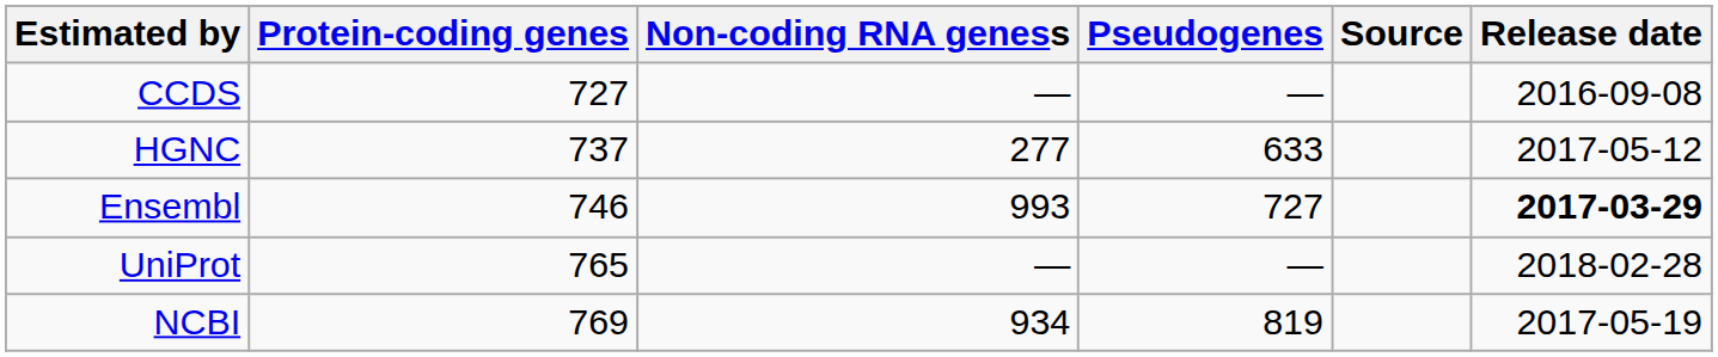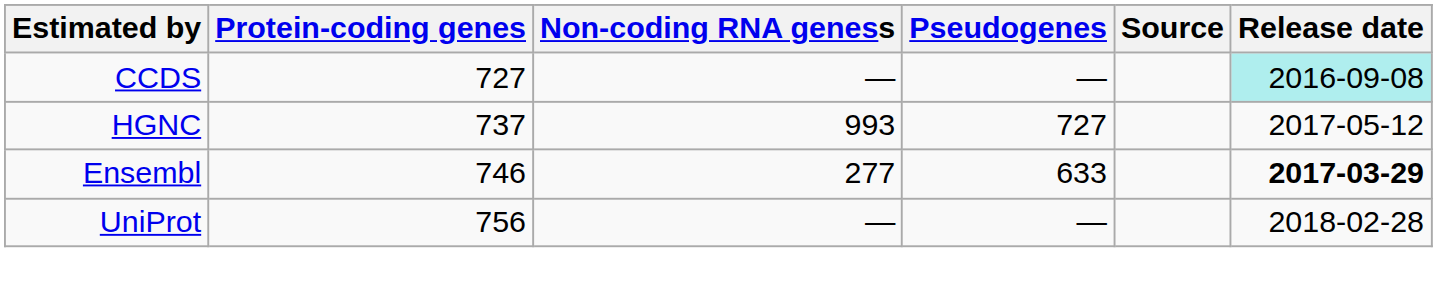CCDS | Release date: no background -> paleturquoise background
HGNC | Non-coding RNA geness: 277 -> 993
HGNC | Pseudogenes: 633 -> 727
Ensembl | Non-coding RNA geness: 993 -> 277
Ensembl | Pseudogenes: 727 -> 633
UniProt | Protein-coding genes: 765 -> 756
- row: NCBI | 769 | 934 | 819 | 2017-05-19
